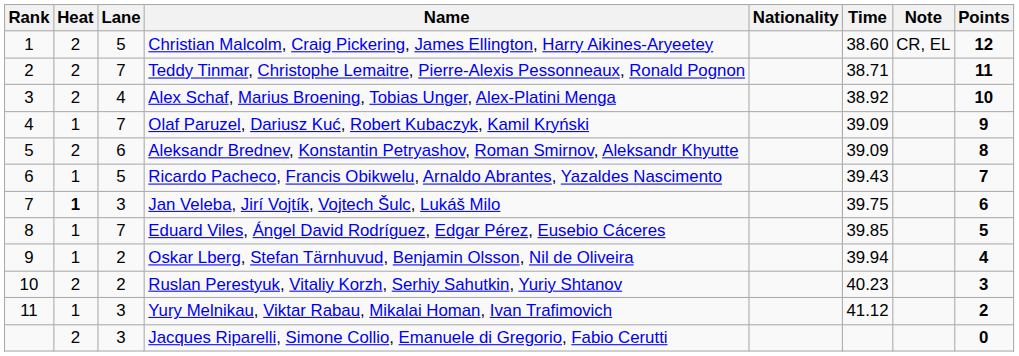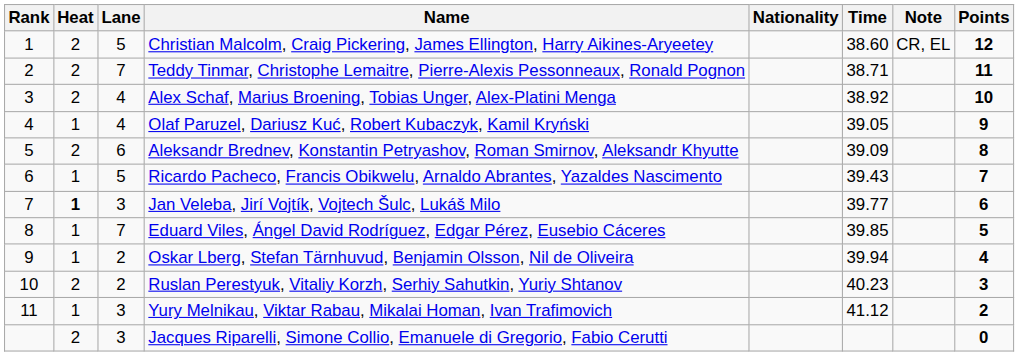Olaf Paruzel, Dariusz Kuć, Robert Kubaczyk, Kamil Kryński | Lane: 7 -> 4
Olaf Paruzel, Dariusz Kuć, Robert Kubaczyk, Kamil Kryński | Time: 39.09 -> 39.05
Jan Veleba, Jirí Vojtík, Vojtech Šulc, Lukáš Milo | Time: 39.75 -> 39.77
